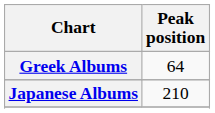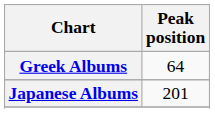Japanese Albums | Peak position: 210 -> 201
